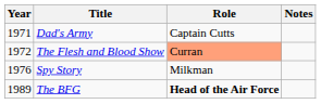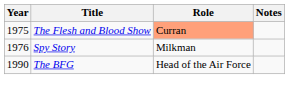- row: 1971 | Dad's Army | Captain Cutts
The Flesh and Blood Show | Year: 1972 -> 1975
The BFG | Year: 1989 -> 1990
The BFG | Role: bold -> normal
